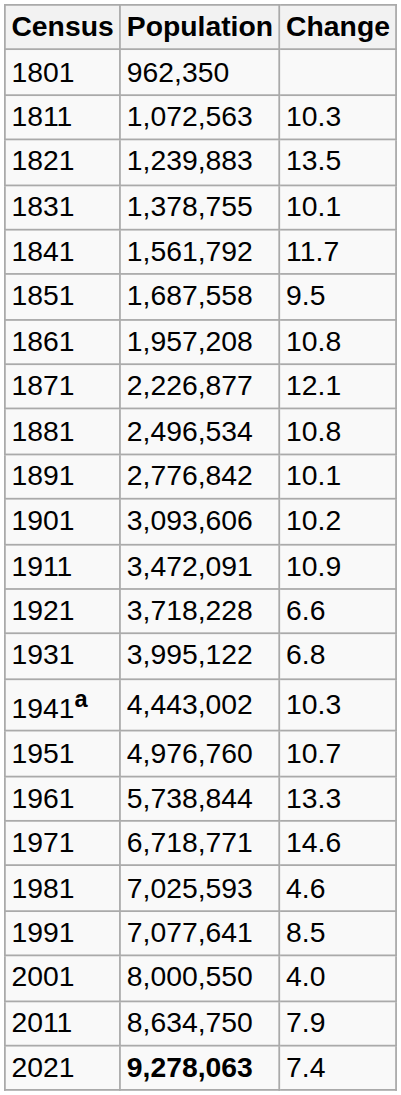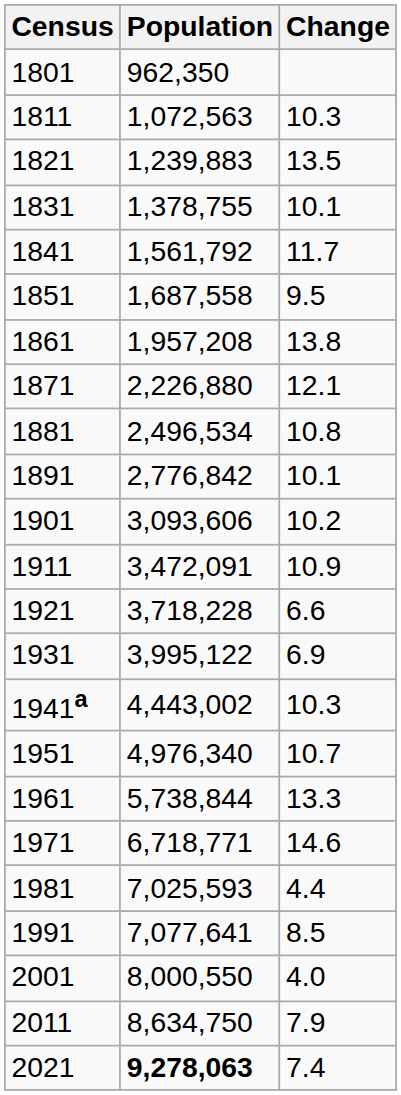1861 | Change: 10.8 -> 13.8
1871 | Population: 2,226,877 -> 2,226,880
1931 | Change: 6.8 -> 6.9
1951 | Population: 4,976,760 -> 4,976,340
1981 | Change: 4.6 -> 4.4
